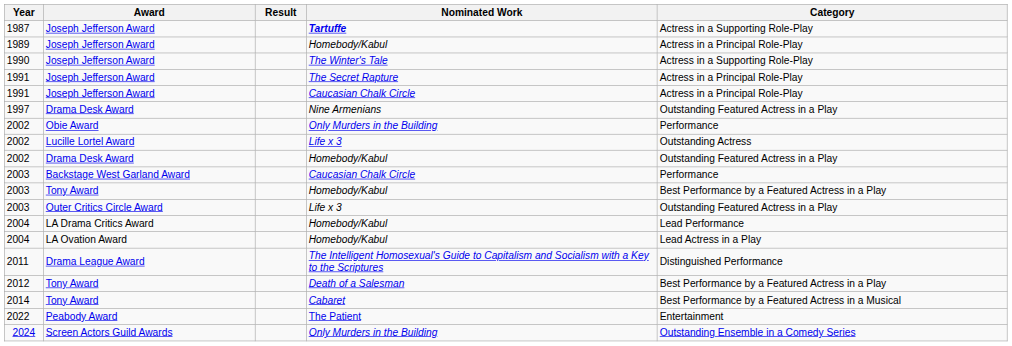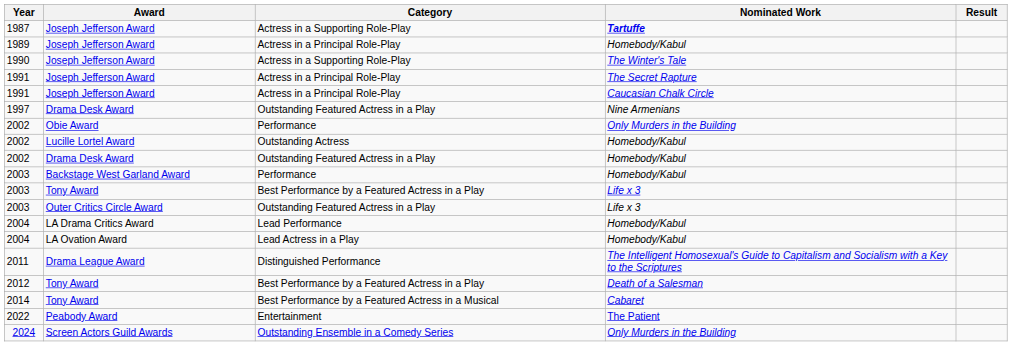columns swapped: Category <-> Result
2002 / Lucille Lortel Award | Nominated Work: Life x 3 -> Homebody/Kabul
2003 / Backstage West Garland Award | Nominated Work: Caucasian Chalk Circle -> Homebody/Kabul
2003 / Tony Award | Nominated Work: Homebody/Kabul -> Life x 3
